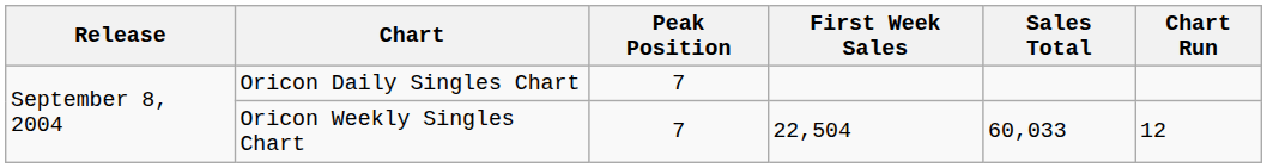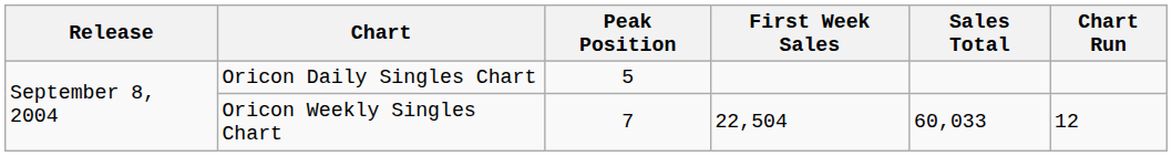Oricon Daily Singles Chart | Peak Position: 7 -> 5
